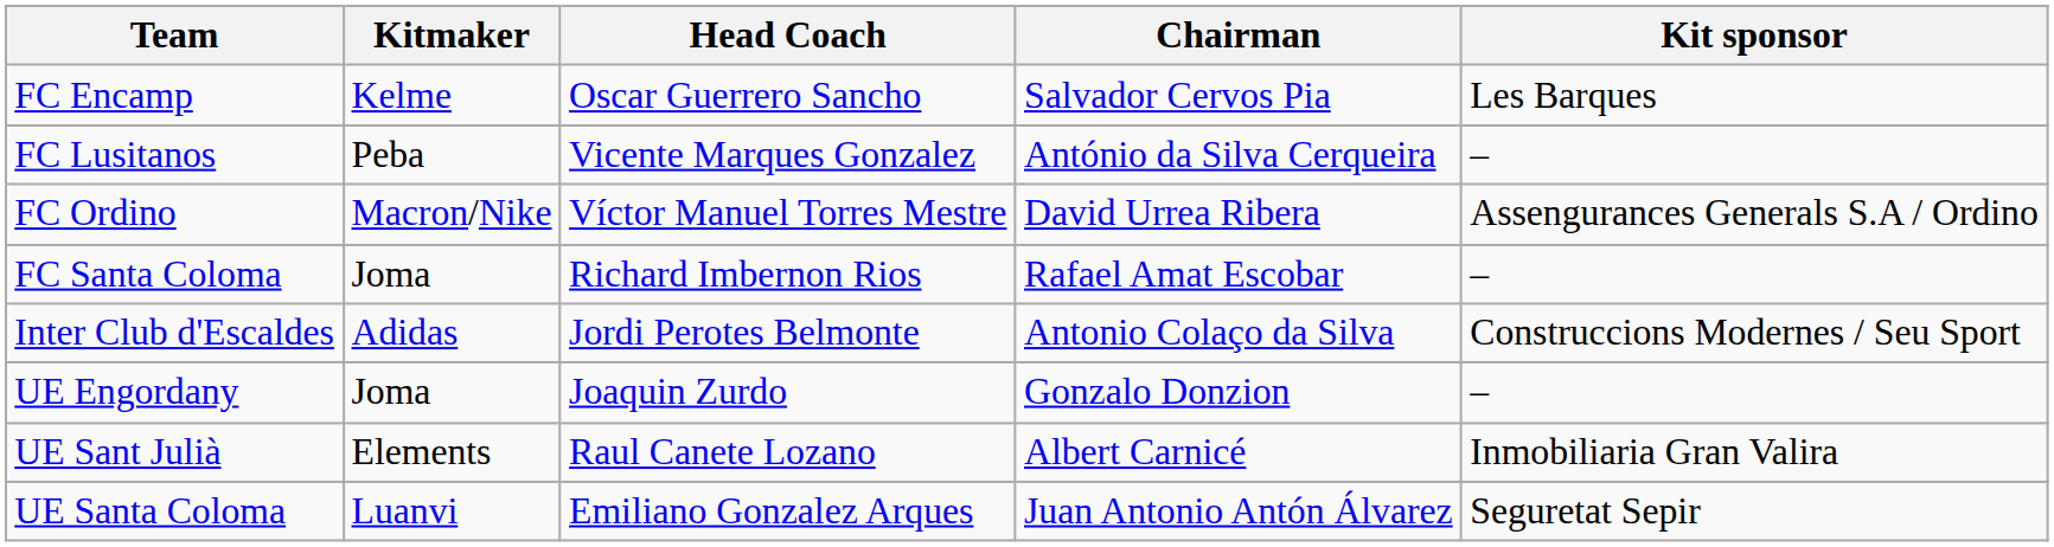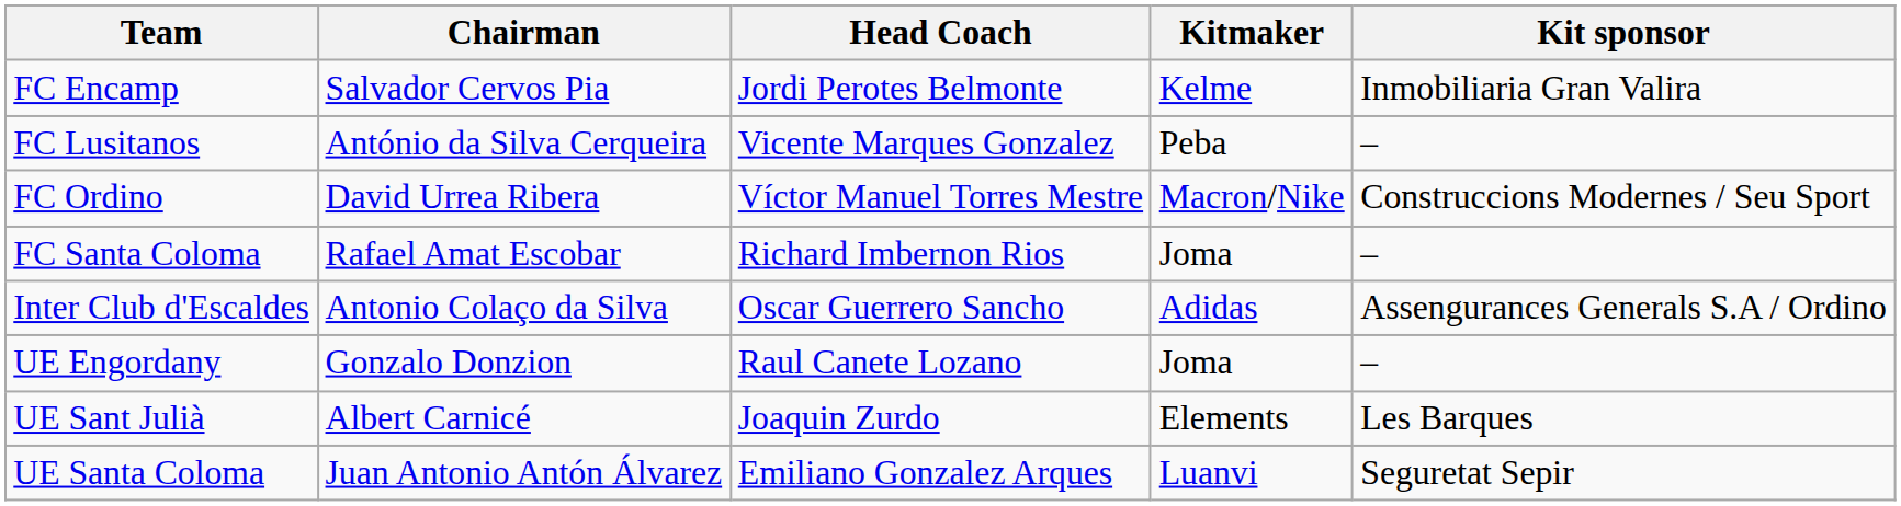columns swapped: Chairman <-> Kitmaker
FC Encamp | Head Coach: Oscar Guerrero Sancho -> Jordi Perotes Belmonte
FC Encamp | Kit sponsor: Les Barques -> Inmobiliaria Gran Valira
FC Ordino | Kit sponsor: Assengurances Generals S.A / Ordino -> Construccions Modernes / Seu Sport
Inter Club d'Escaldes | Head Coach: Jordi Perotes Belmonte -> Oscar Guerrero Sancho
Inter Club d'Escaldes | Kit sponsor: Construccions Modernes / Seu Sport -> Assengurances Generals S.A / Ordino
UE Engordany | Head Coach: Joaquin Zurdo -> Raul Canete Lozano
UE Sant Julià | Head Coach: Raul Canete Lozano -> Joaquin Zurdo
UE Sant Julià | Kit sponsor: Inmobiliaria Gran Valira -> Les Barques
